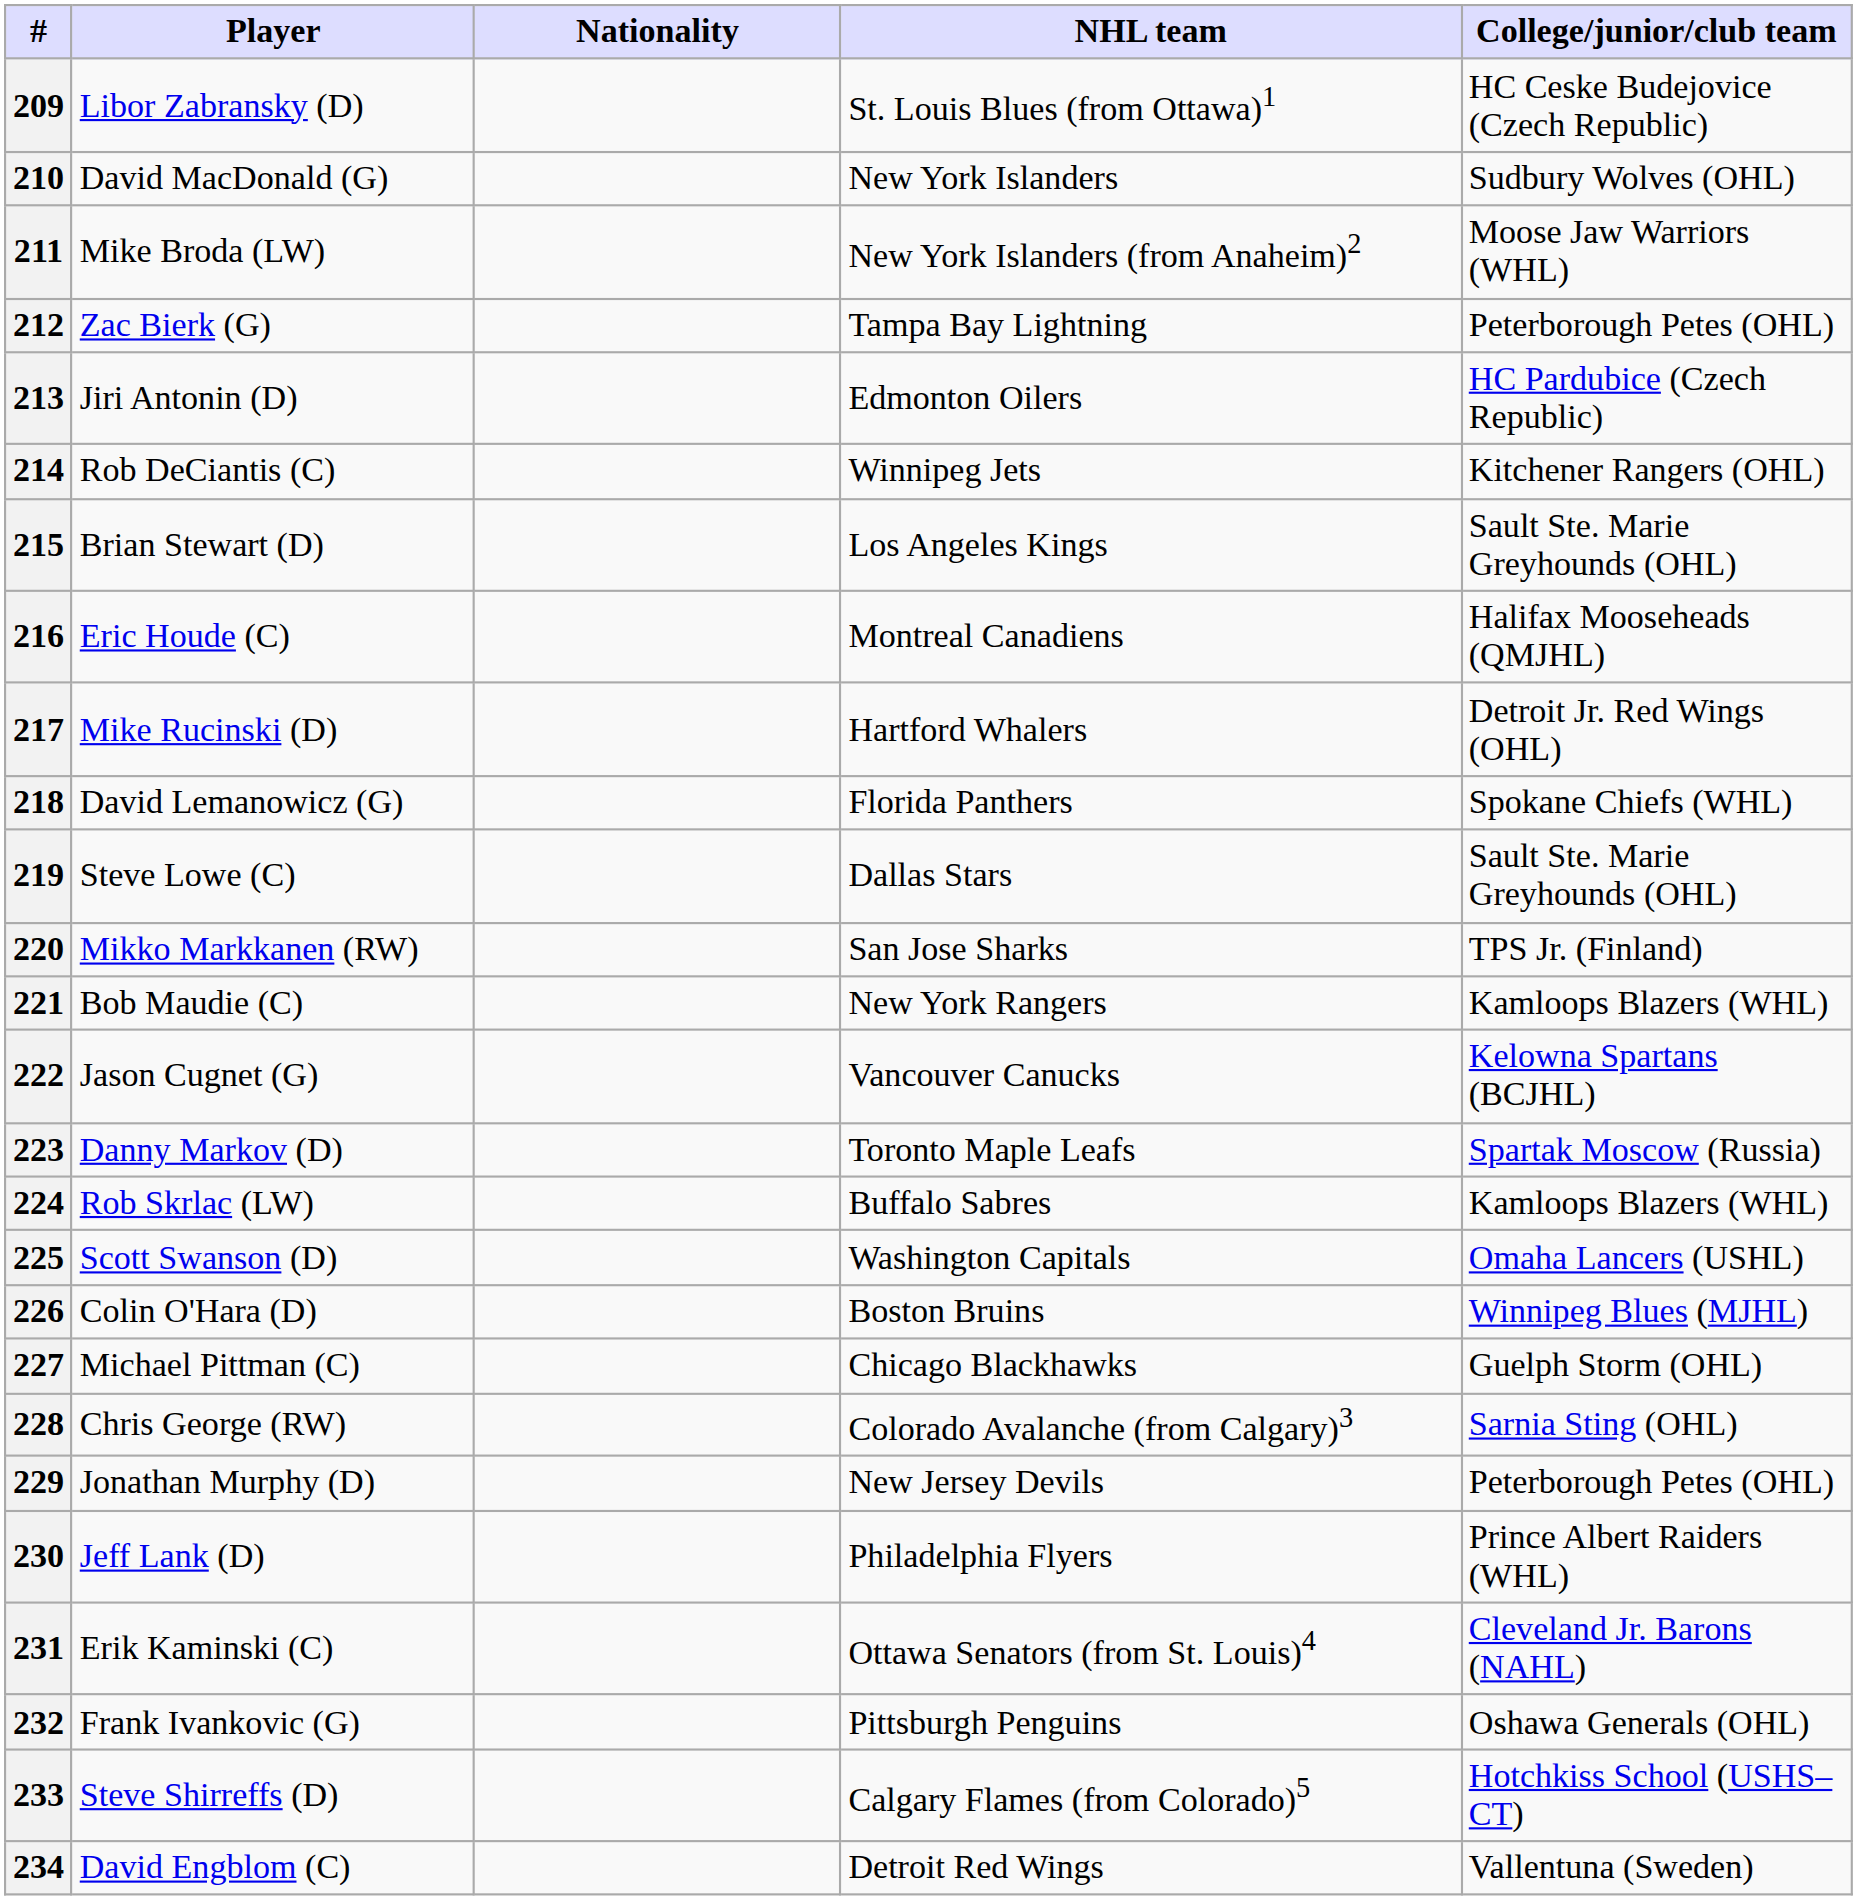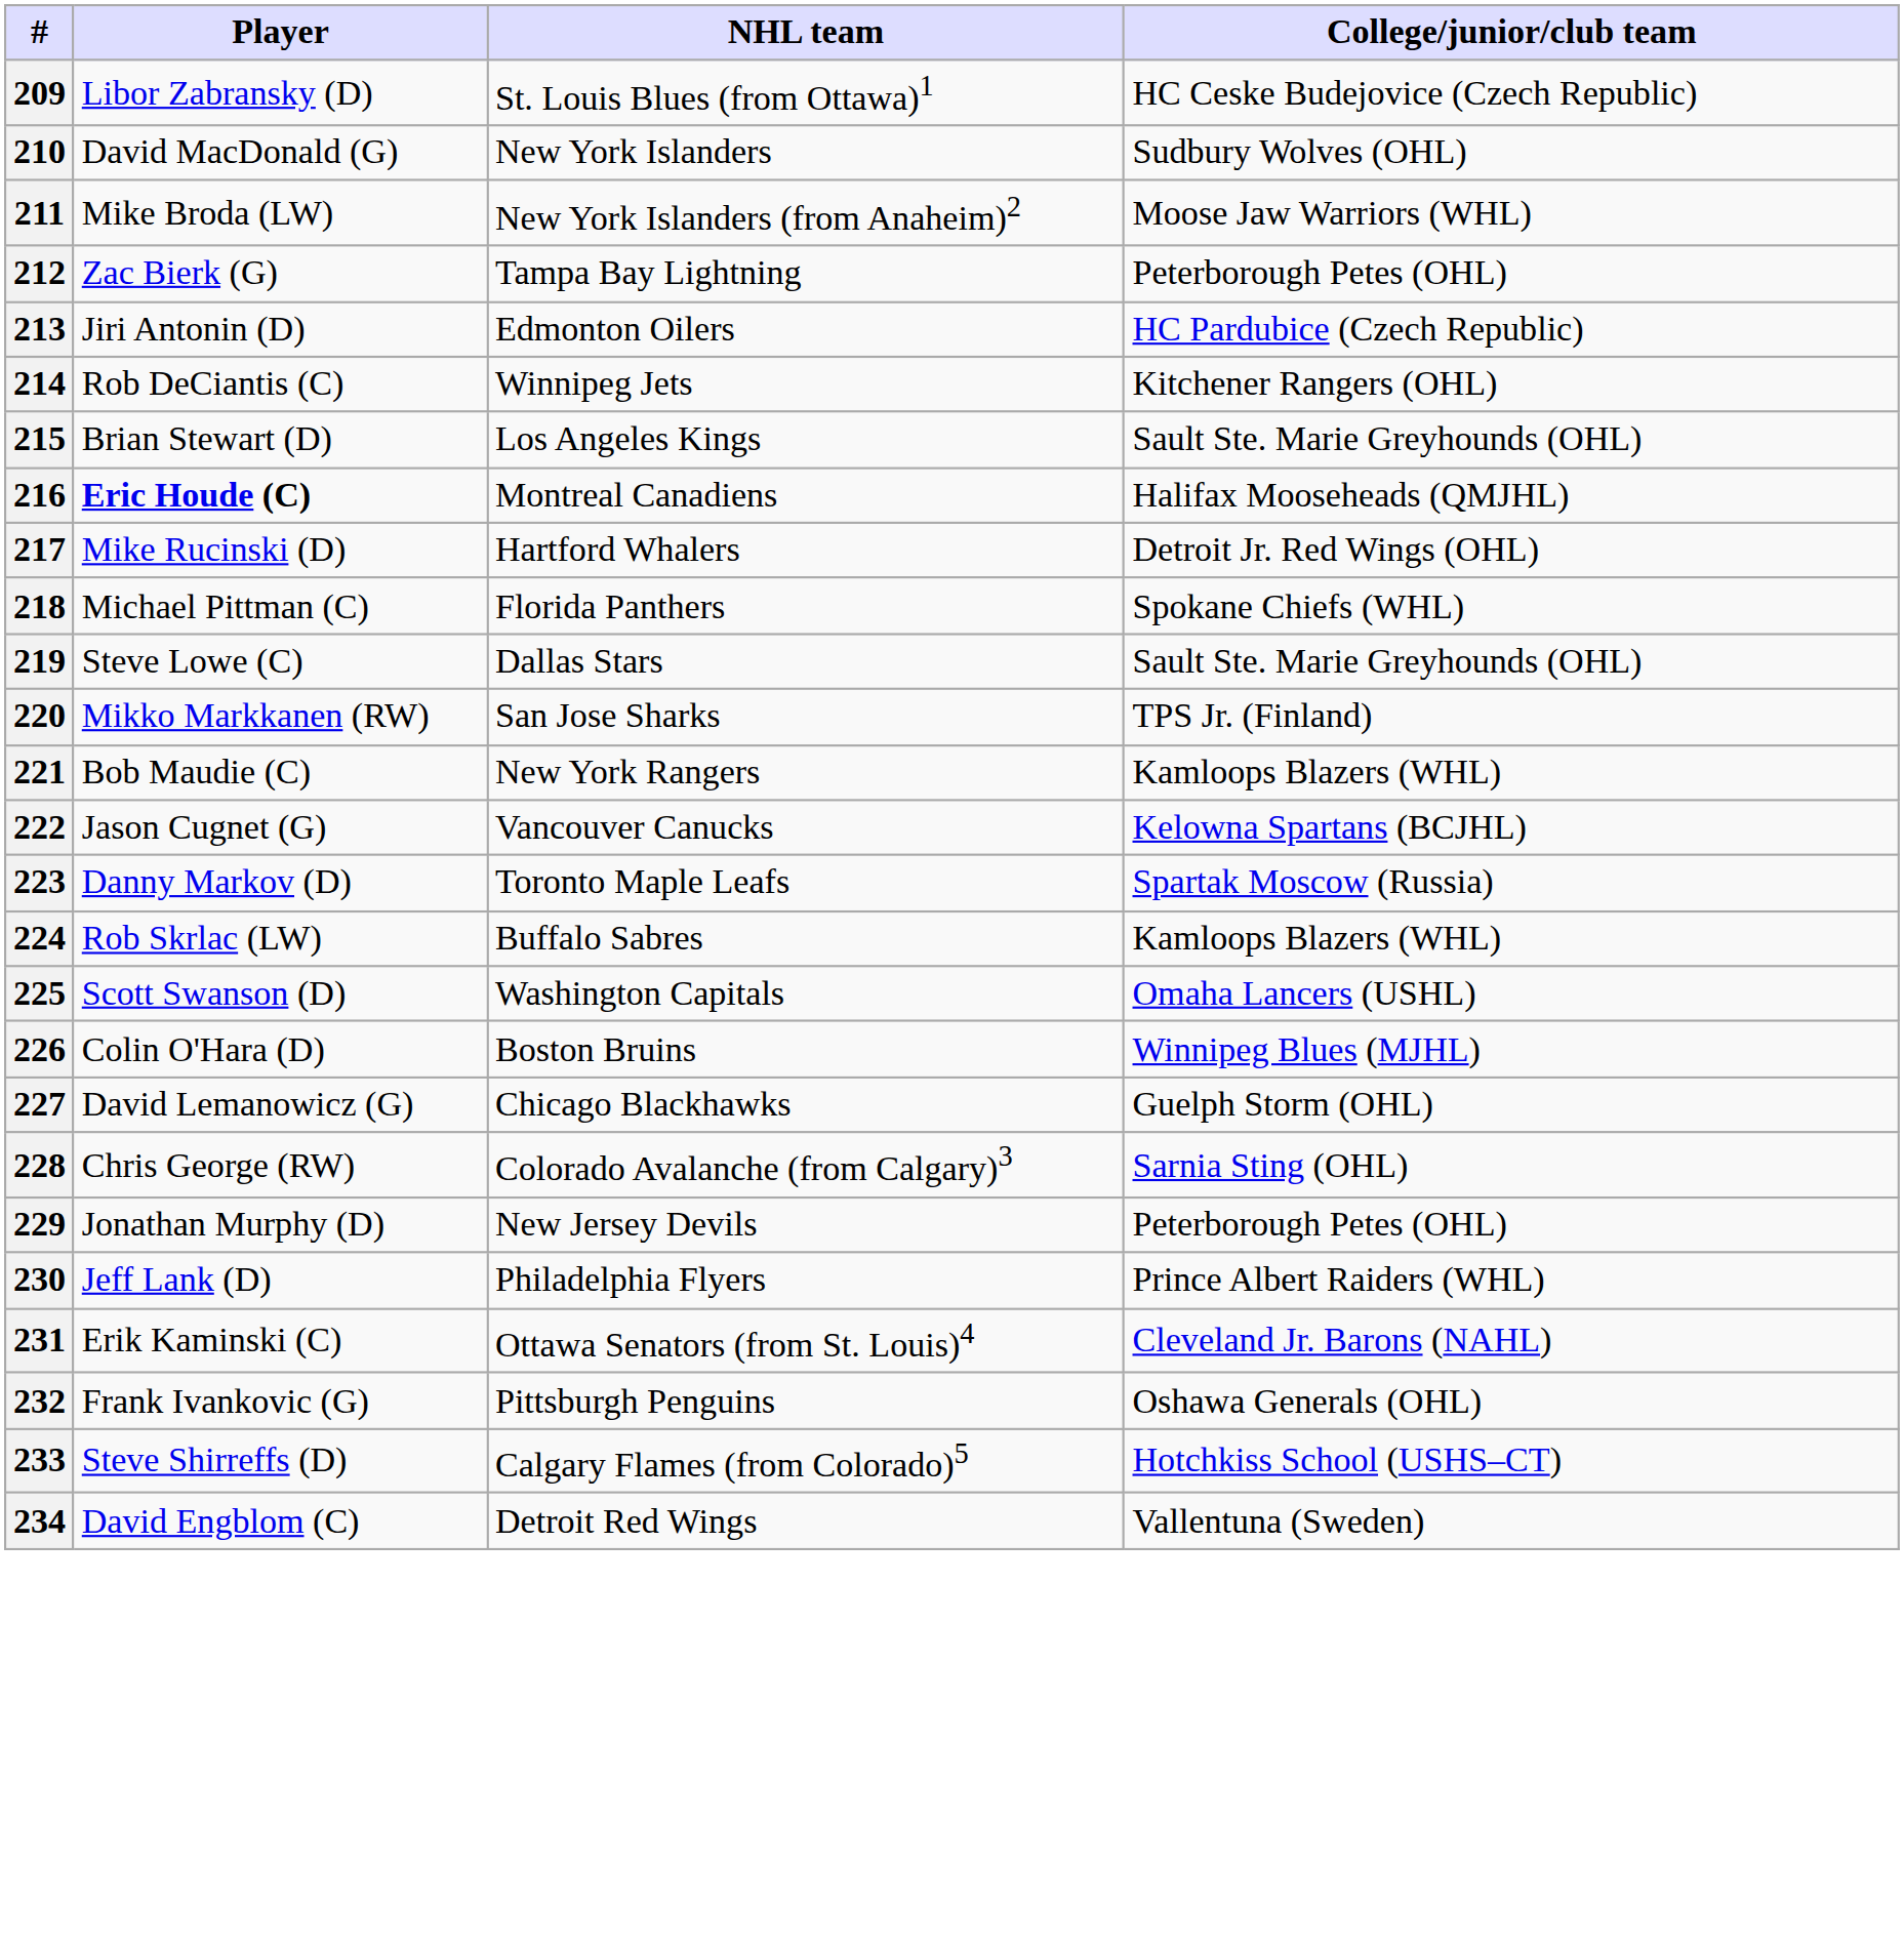- column: Nationality
216 | Player: normal -> bold
218 | Player: David Lemanowicz (G) -> Michael Pittman (C)
227 | Player: Michael Pittman (C) -> David Lemanowicz (G)
